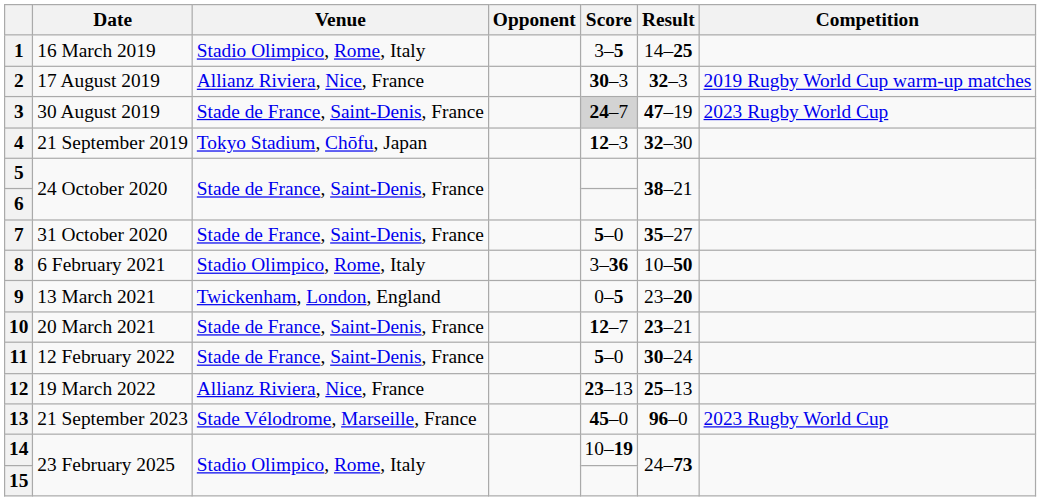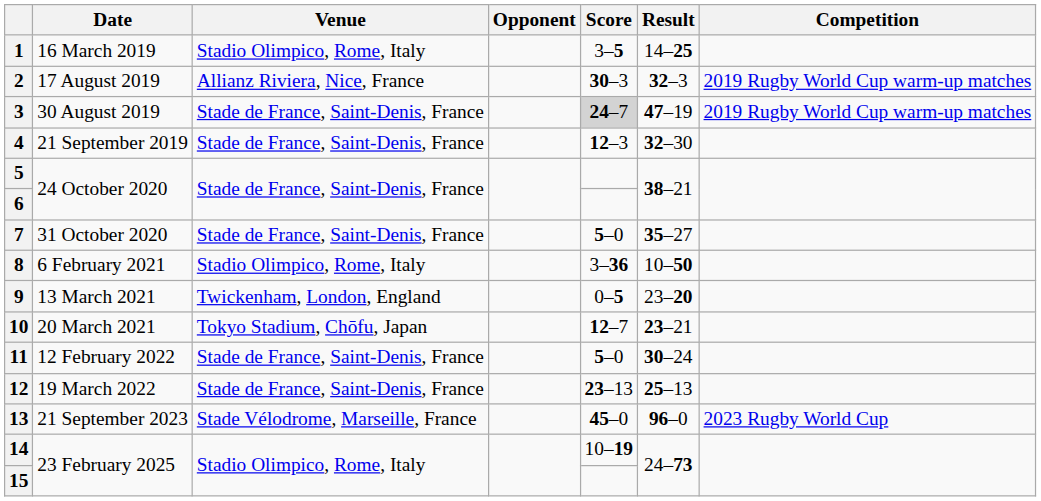3 | Competition: 2023 Rugby World Cup -> 2019 Rugby World Cup warm-up matches
4 | Venue: Tokyo Stadium, Chōfu, Japan -> Stade de France, Saint-Denis, France
10 | Venue: Stade de France, Saint-Denis, France -> Tokyo Stadium, Chōfu, Japan
12 | Venue: Allianz Riviera, Nice, France -> Stade de France, Saint-Denis, France
